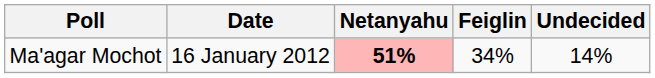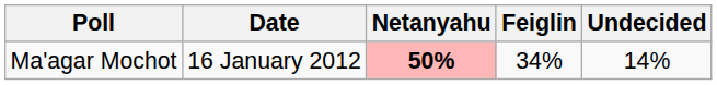Ma'agar Mochot | Netanyahu: 51% -> 50%
